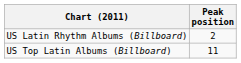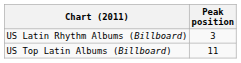US Latin Rhythm Albums (Billboard) | Peak position: 2 -> 3
